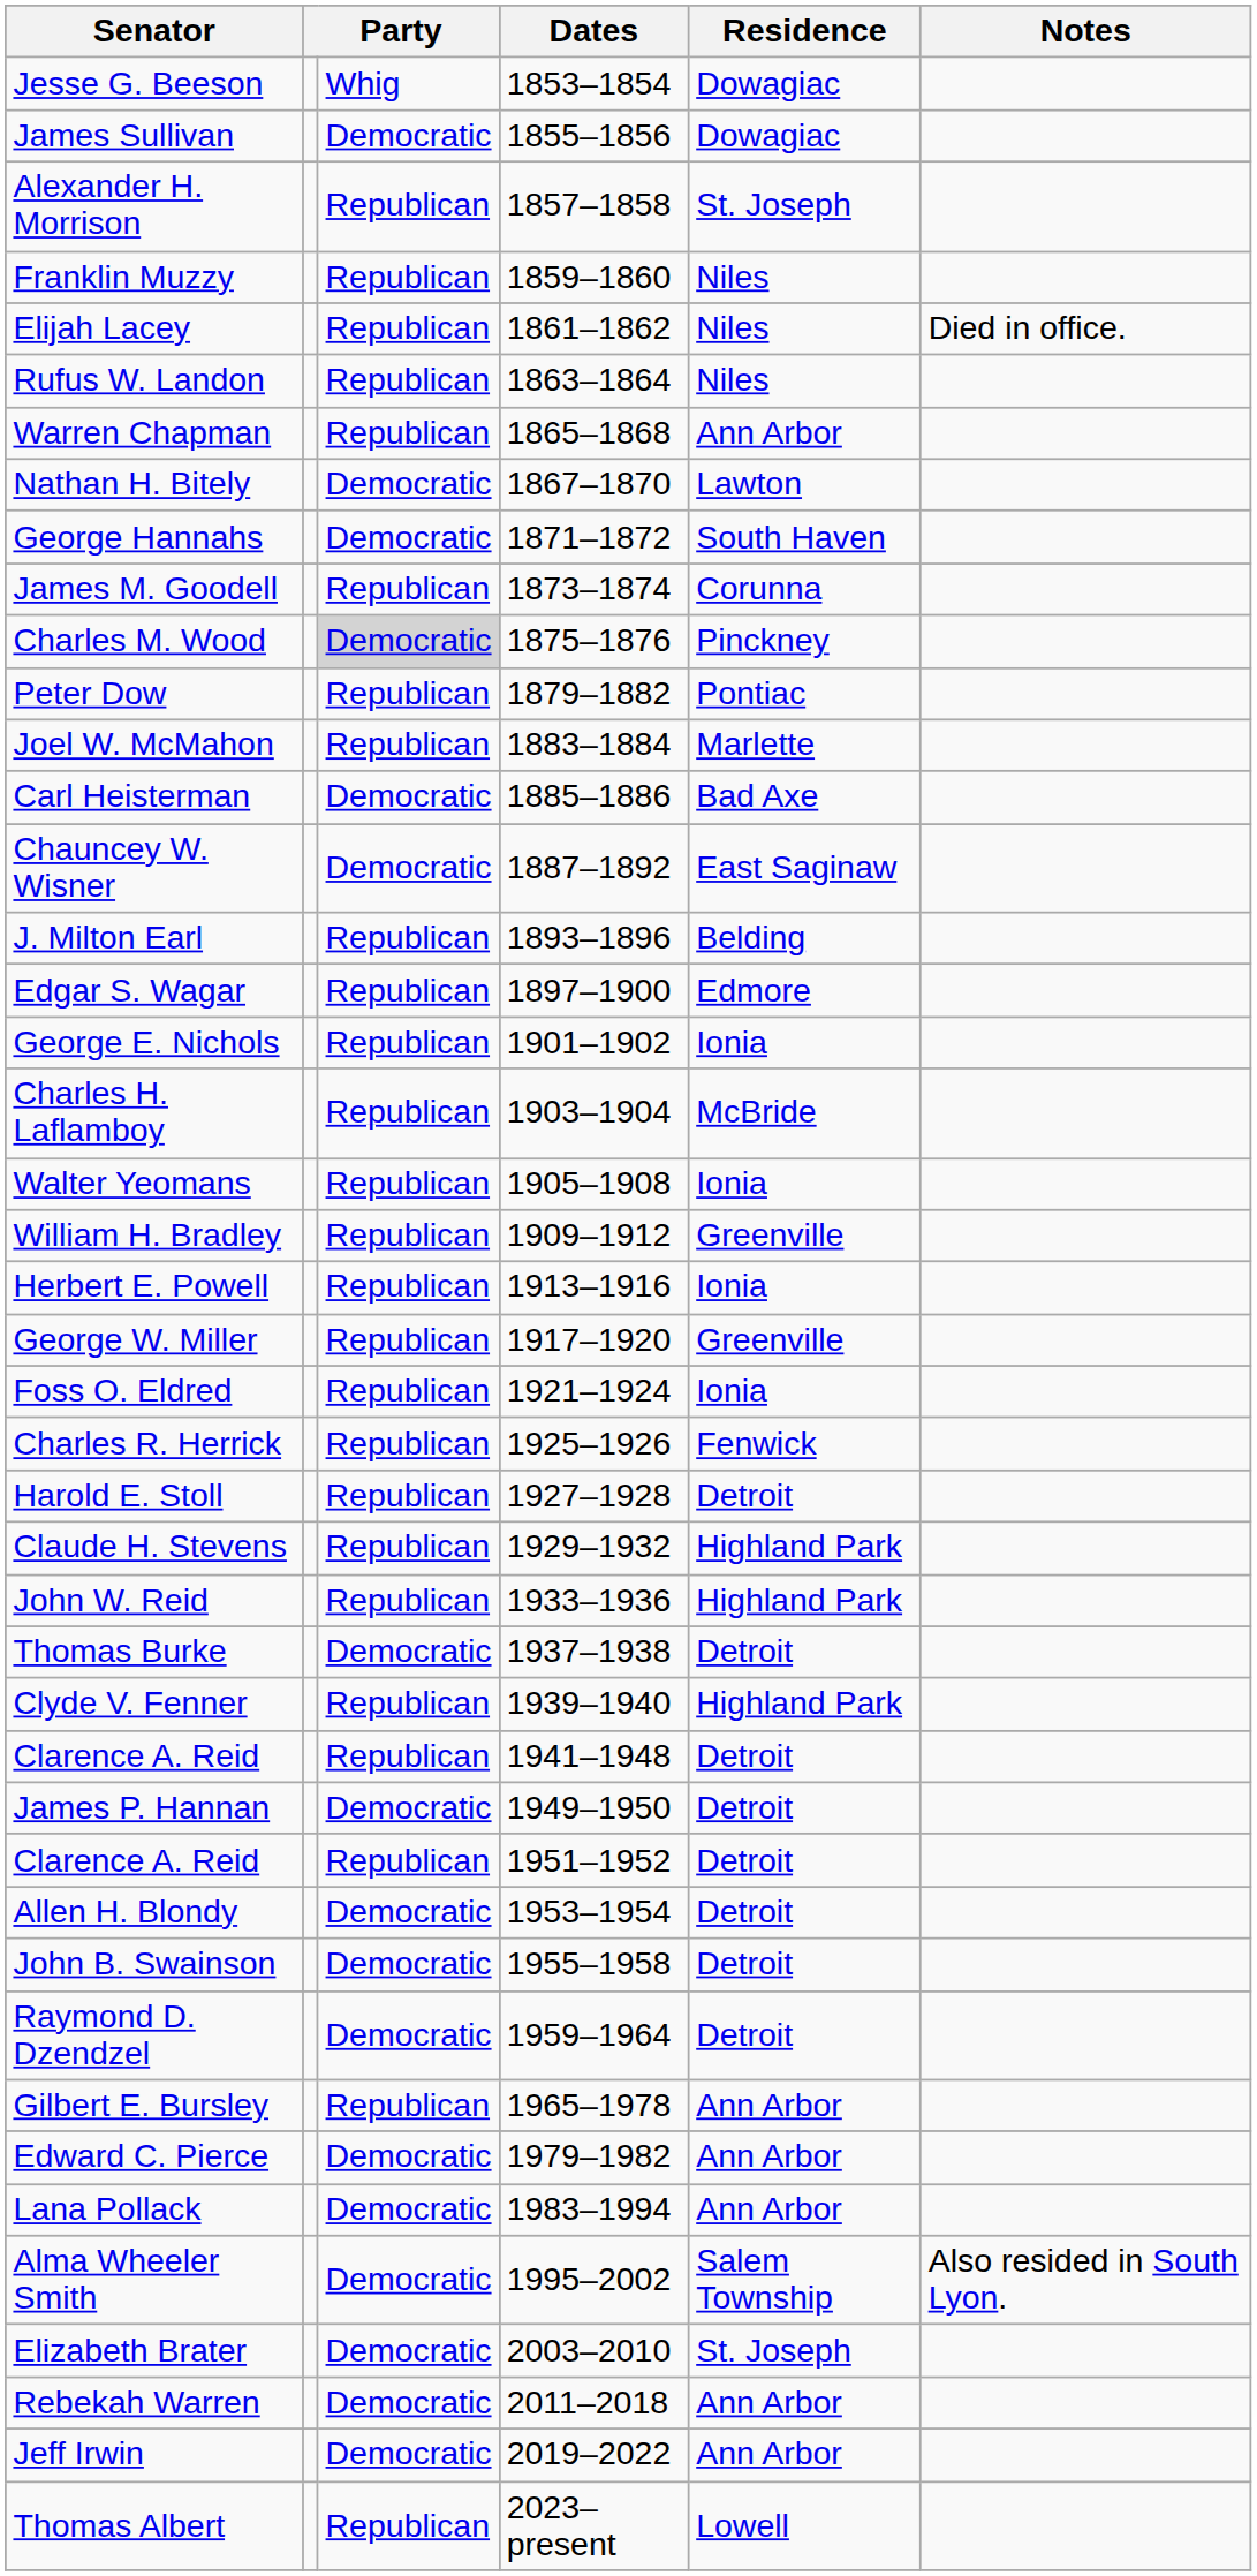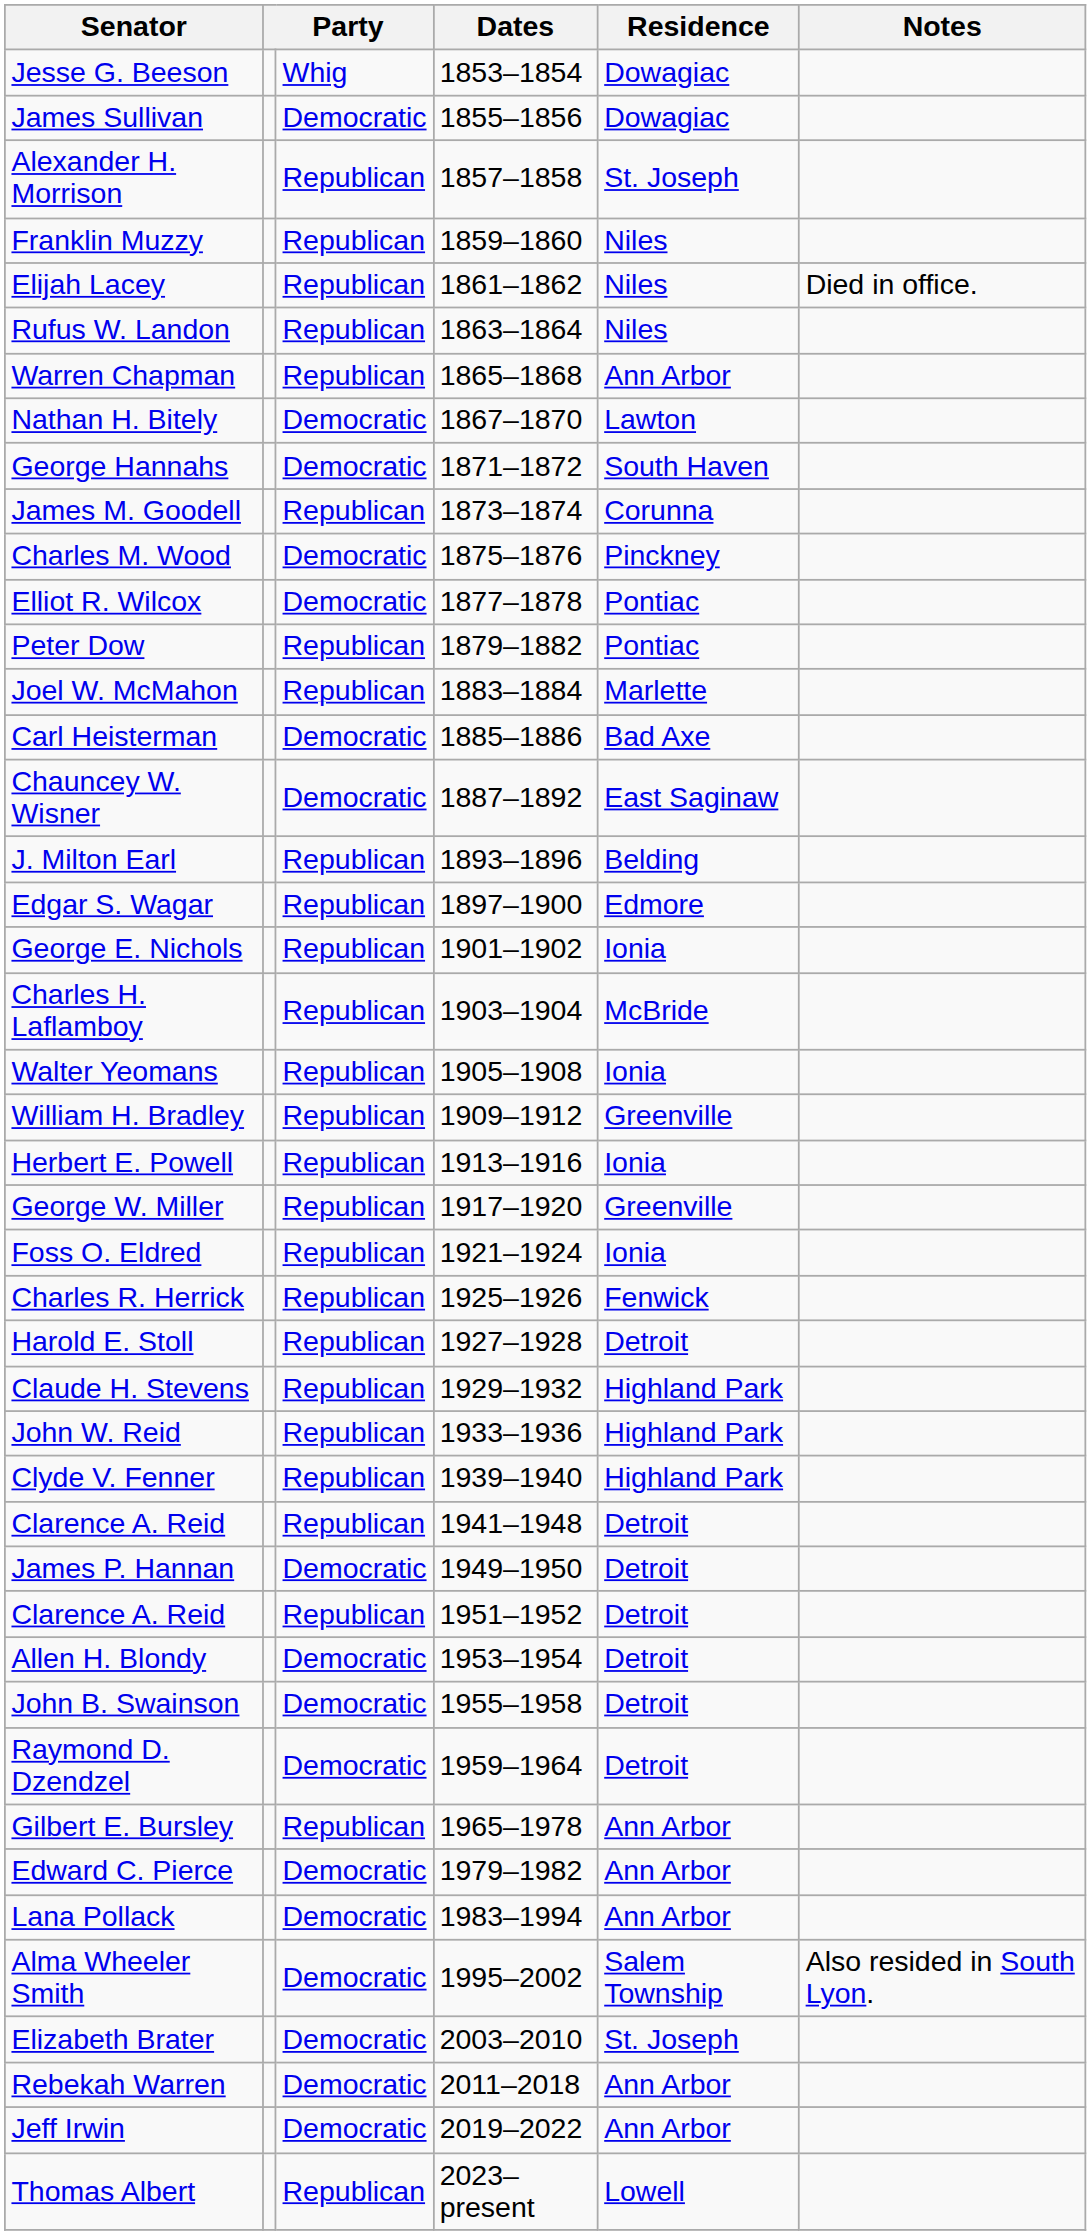Charles M. Wood | column 3: lightgrey background -> no background
+ row: Elliot R. Wilcox | Democratic | 1877–1878 | Pontiac
- row: Thomas Burke | Democratic | 1937–1938 | Detroit
